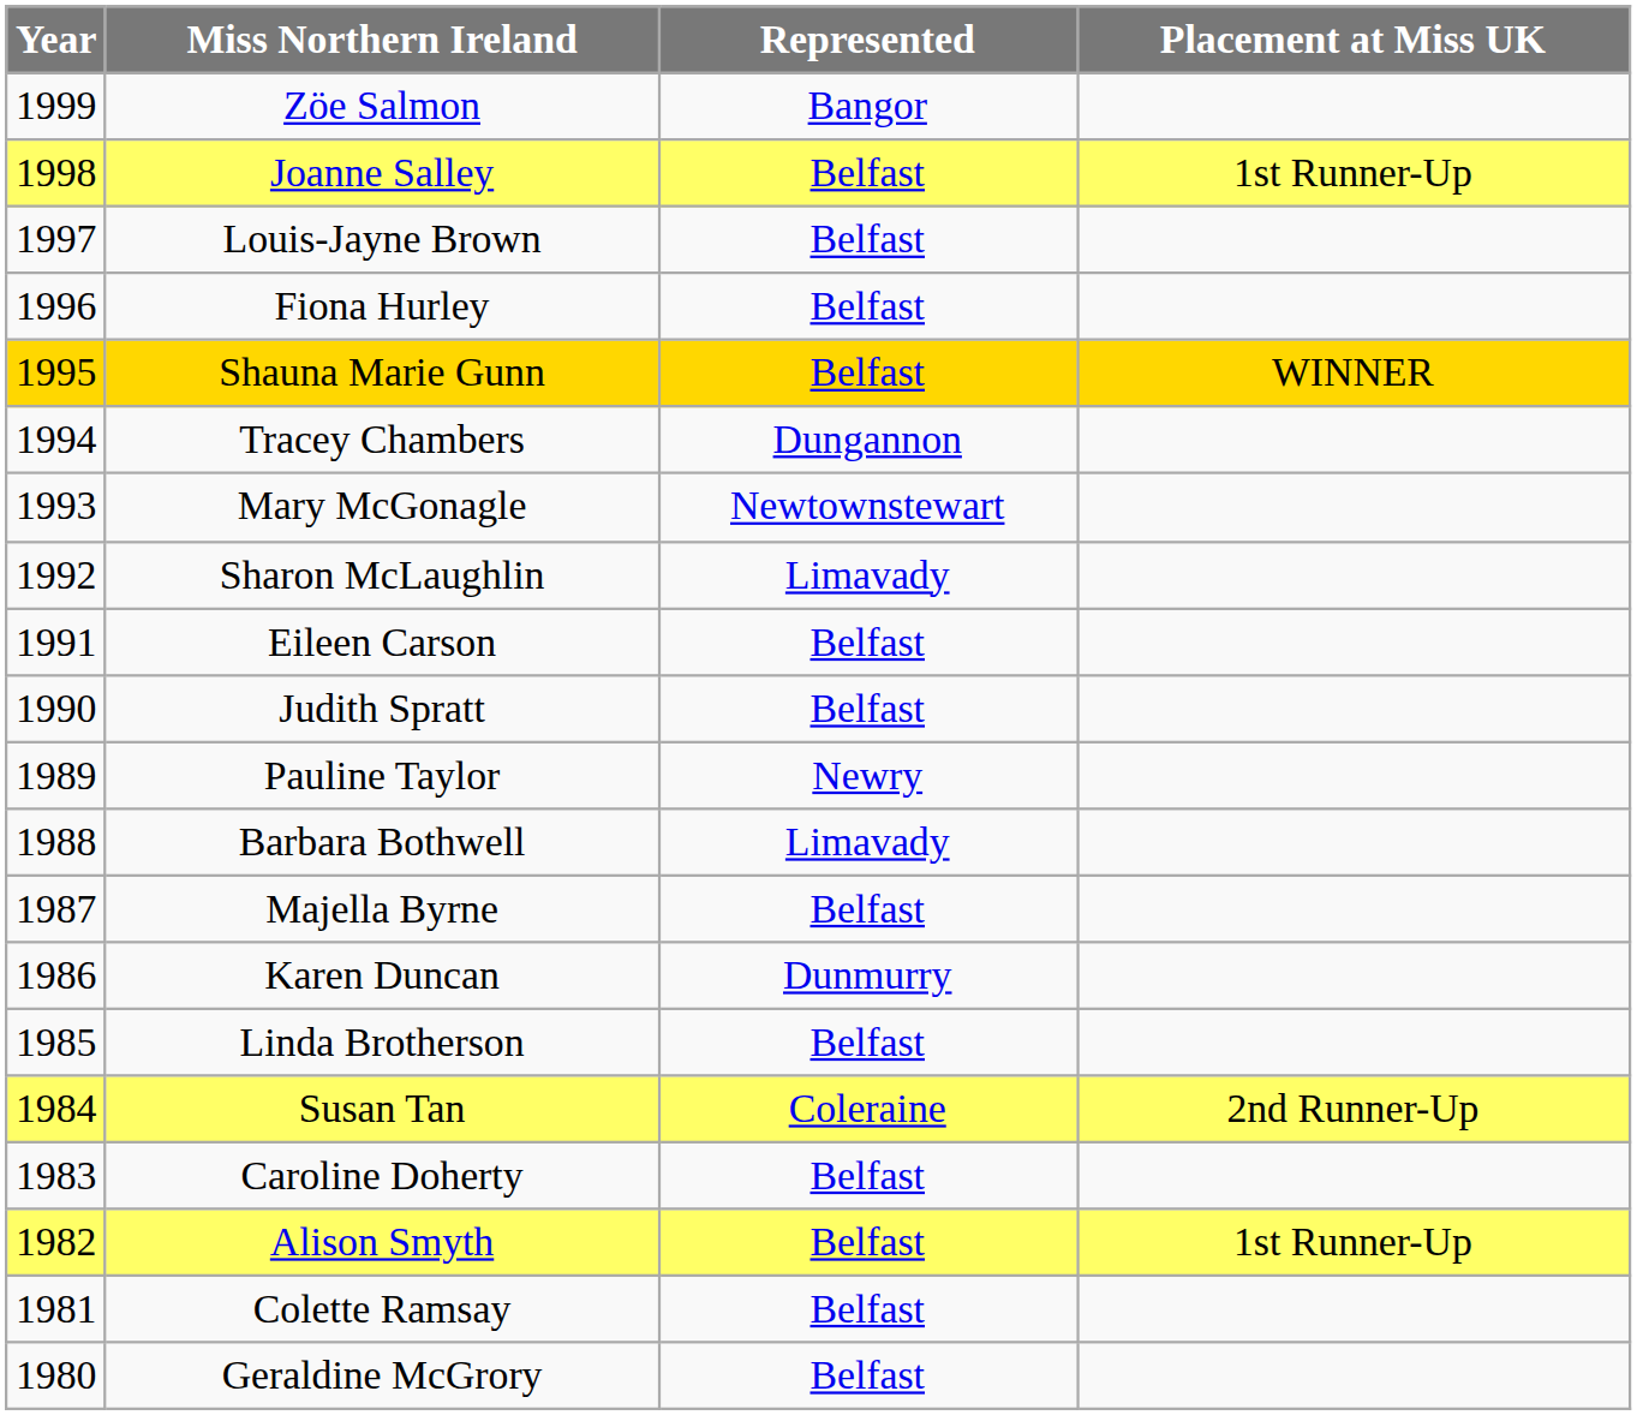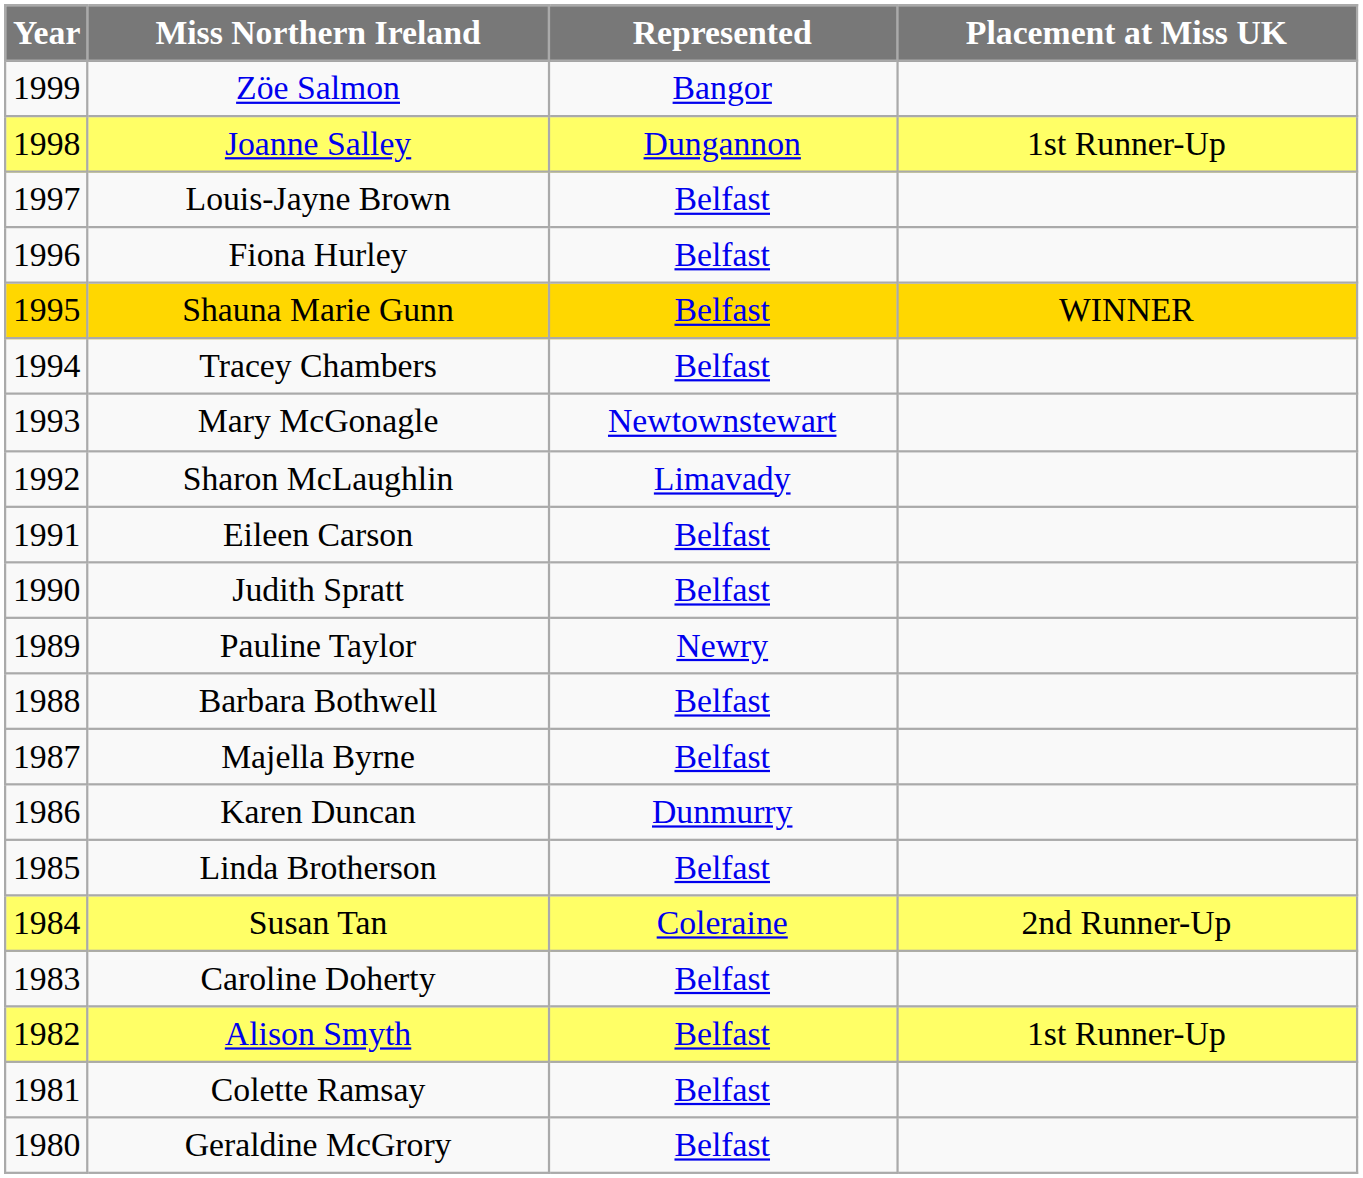Joanne Salley | Represented: Belfast -> Dungannon
Tracey Chambers | Represented: Dungannon -> Belfast
Barbara Bothwell | Represented: Limavady -> Belfast
